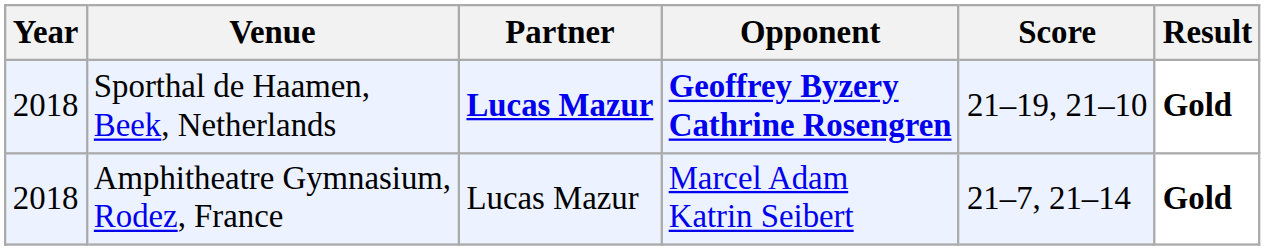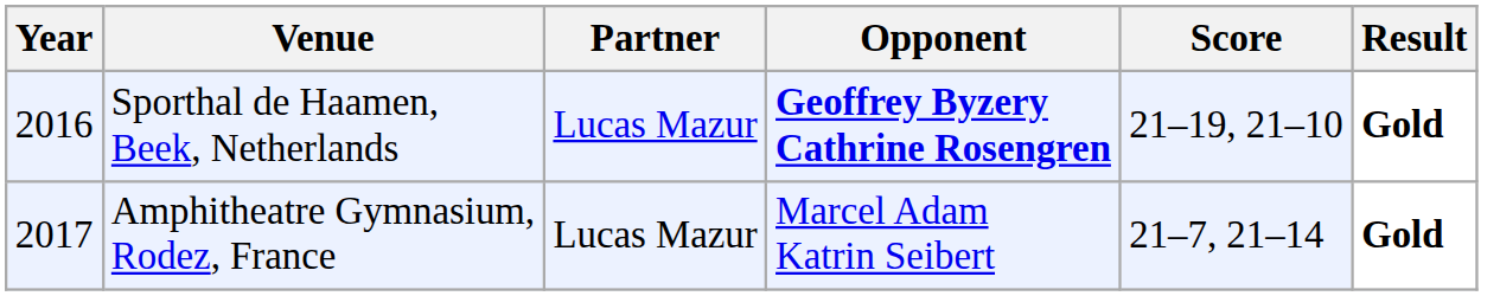Sporthal de Haamen, Beek, Netherlands | Year: 2018 -> 2016
Sporthal de Haamen, Beek, Netherlands | Partner: bold -> normal
Amphitheatre Gymnasium, Rodez, France | Year: 2018 -> 2017
